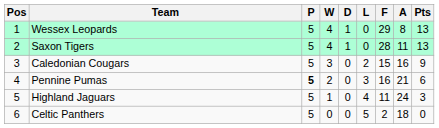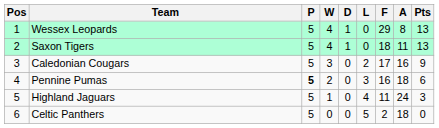Saxon Tigers | F: 28 -> 18
Caledonian Cougars | F: 15 -> 17
Pennine Pumas | A: 21 -> 18
